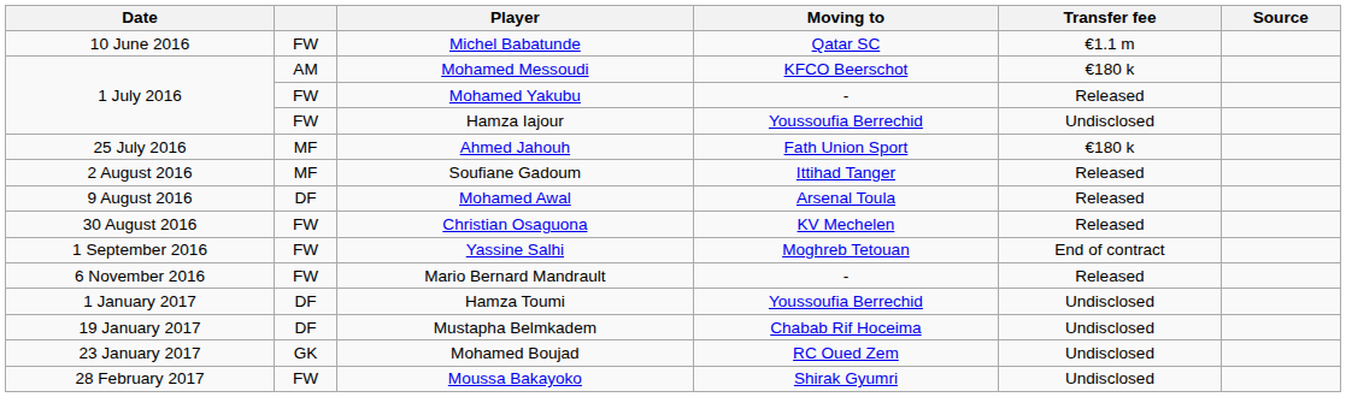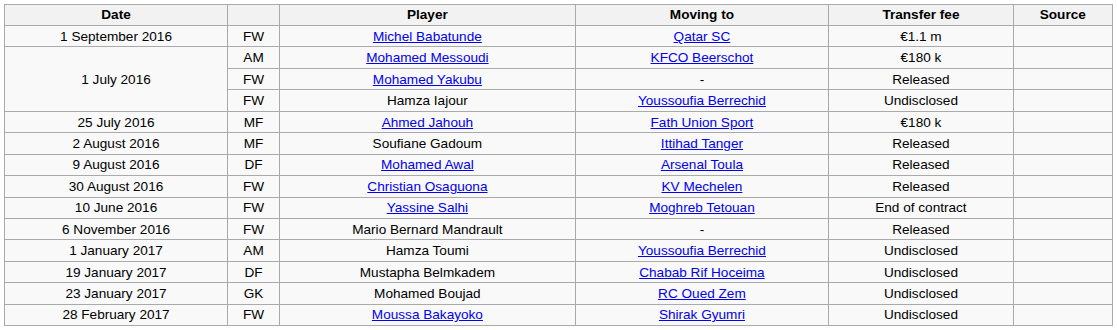Michel Babatunde | Date: 10 June 2016 -> 1 September 2016
Yassine Salhi | Date: 1 September 2016 -> 10 June 2016
Hamza Toumi | column 2: DF -> AM
